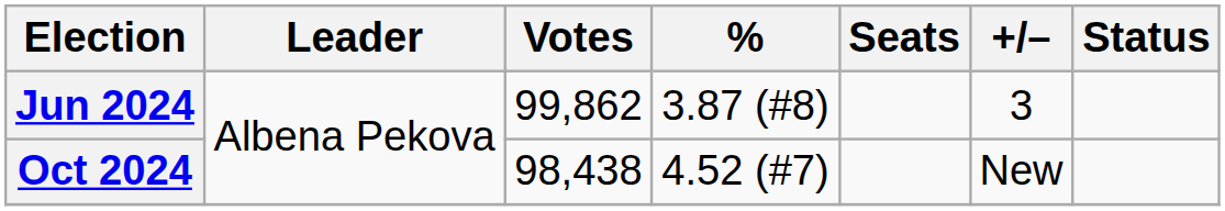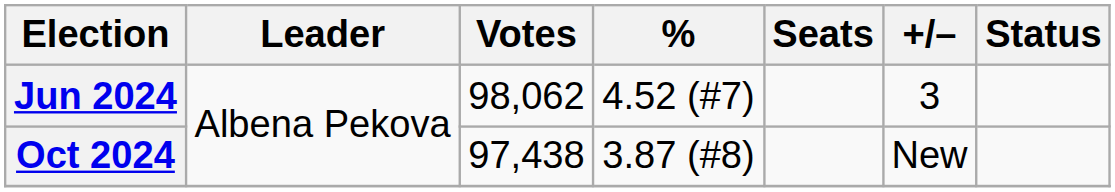Jun 2024 | Votes: 99,862 -> 98,062
Jun 2024 | %: 3.87 (#8) -> 4.52 (#7)
Oct 2024 | Votes: 98,438 -> 97,438
Oct 2024 | %: 4.52 (#7) -> 3.87 (#8)
